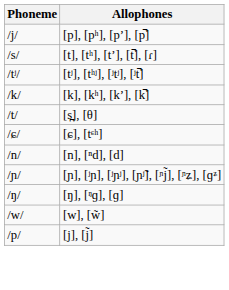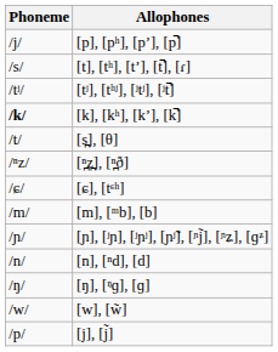[k], [kʰ], [kʼ], [k̚] | Phoneme: normal -> bold
+ row: /ⁿz/ | [ⁿ̪z̪], [ⁿ̪ð]
+ row: /m/ | [m], [ᵐb], [b]
rows swapped: [n], [ⁿd], [d] <-> [ɲ], [ʲɲ], [ʲɲʲ], [ɲʲ̃], [ᶮj̃], [ᶮʑ], [ɡᶽ]
